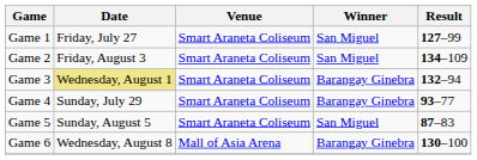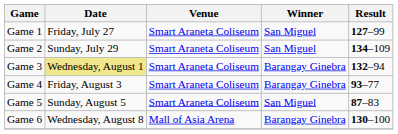Game 2 | Date: Friday, August 3 -> Sunday, July 29
Game 4 | Date: Sunday, July 29 -> Friday, August 3
